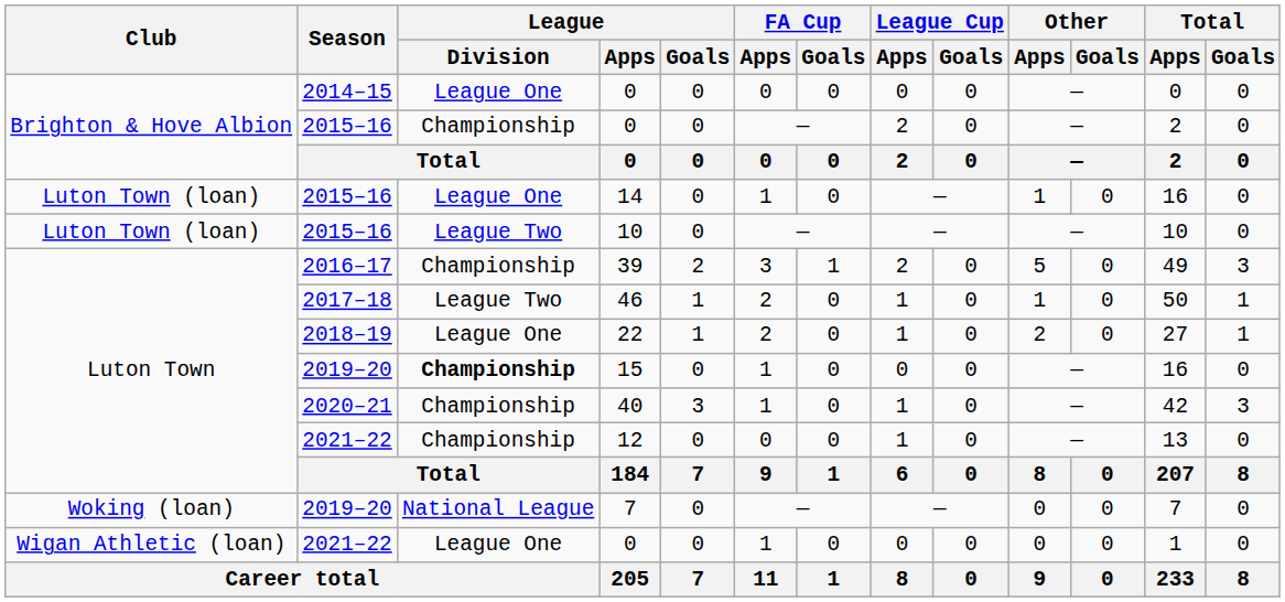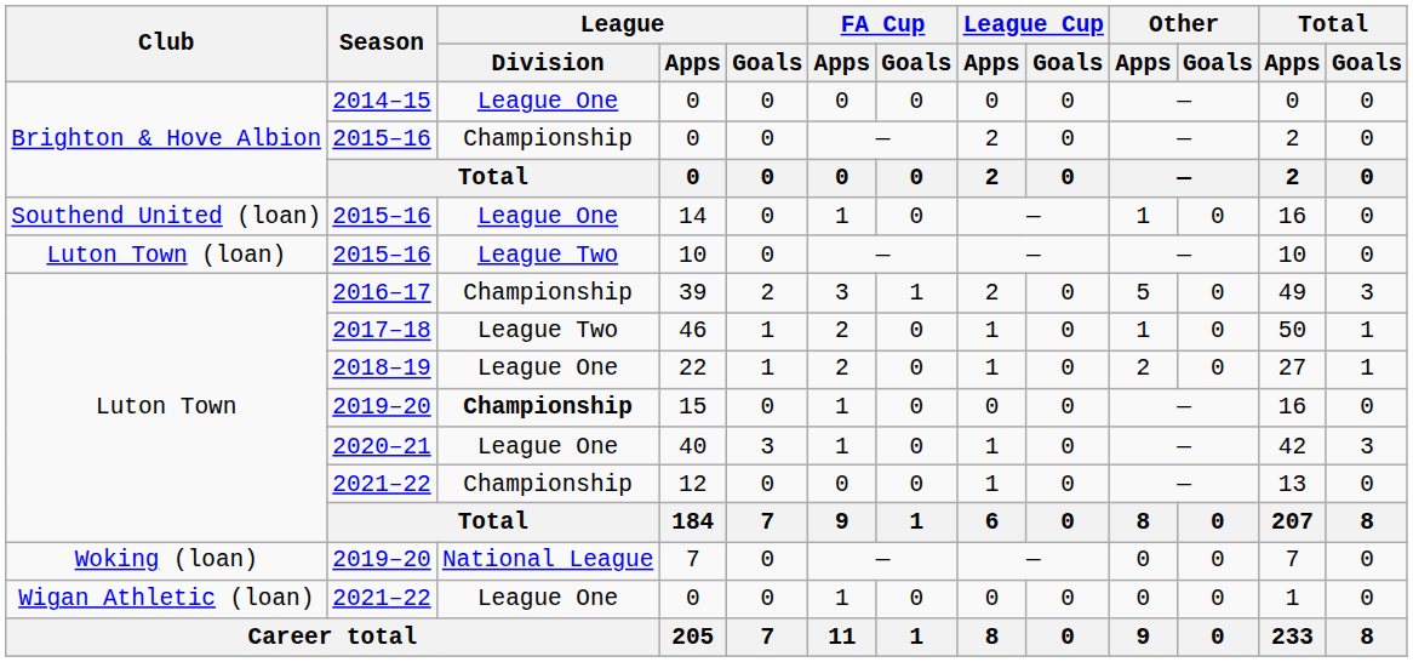14 | Club: Luton Town (loan) -> Southend United (loan)
40 | League / Division: Championship -> League One
